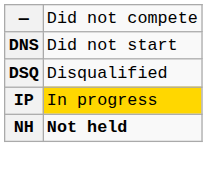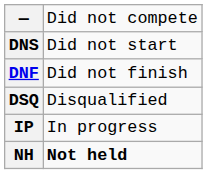+ row: DNF | Did not finish
IP | column 2: gold background -> no background
